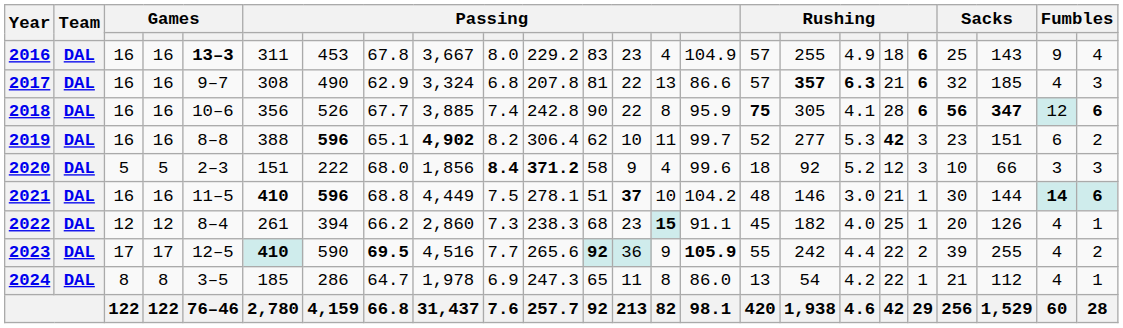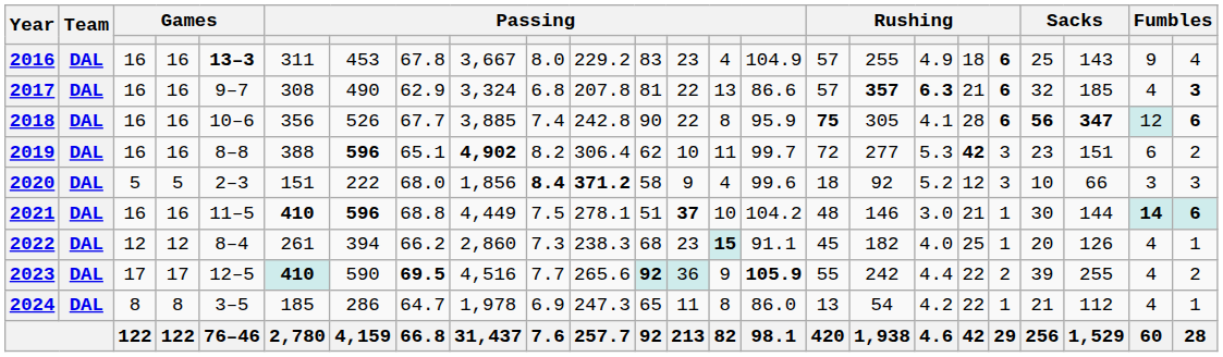2017 | column 24: normal -> bold
2019 | column 16: 52 -> 72
